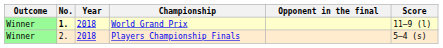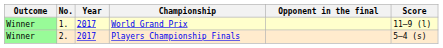World Grand Prix | No.: bold -> normal
World Grand Prix | Year: 2018 -> 2017
Players Championship Finals | Year: 2018 -> 2017
